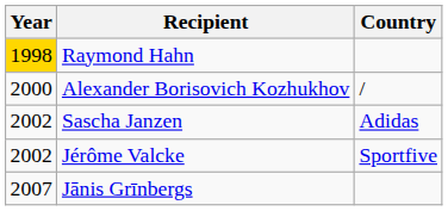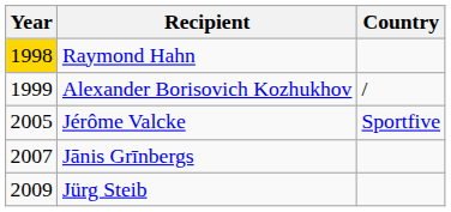Alexander Borisovich Kozhukhov | Year: 2000 -> 1999
- row: 2002 | Sascha Janzen | Adidas
Jérôme Valcke | Year: 2002 -> 2005
+ row: 2009 | Jürg Steib
